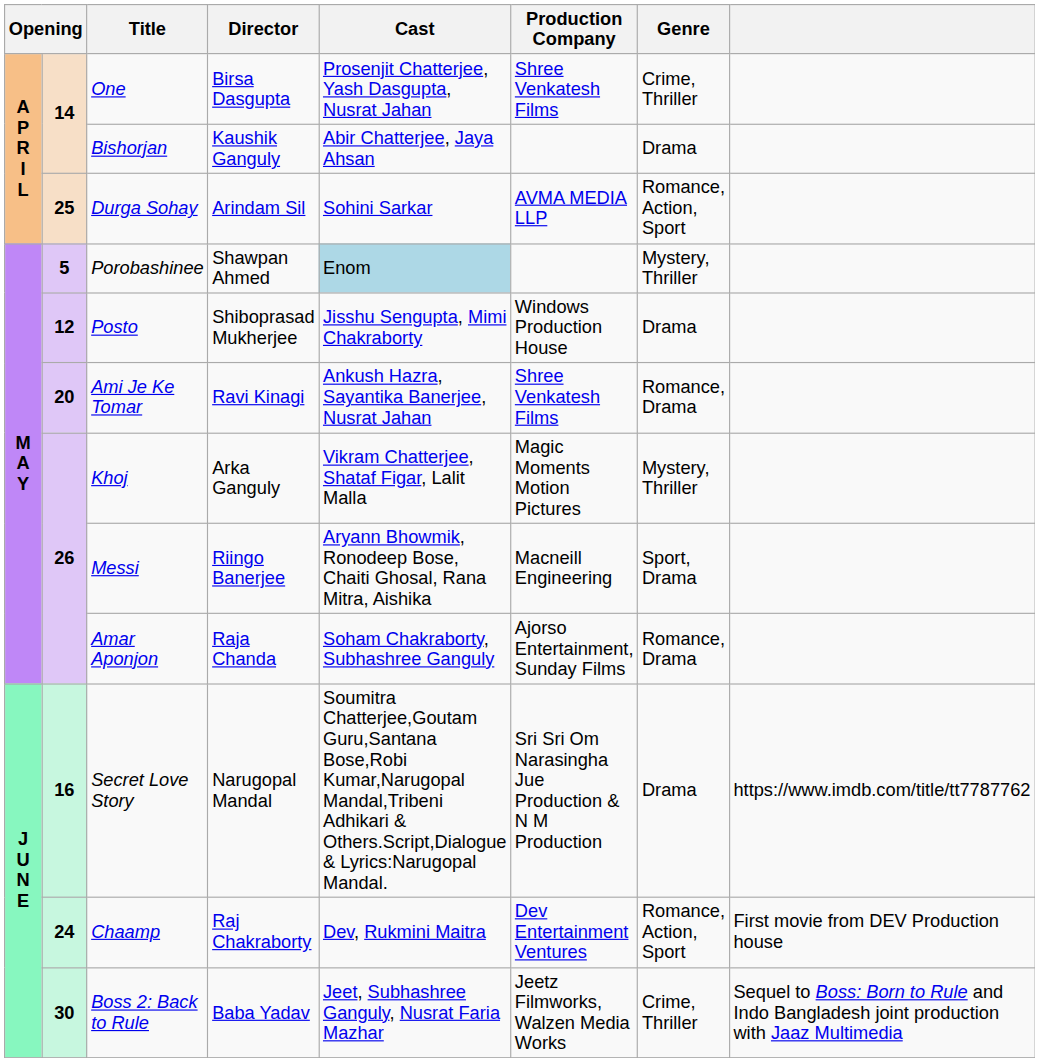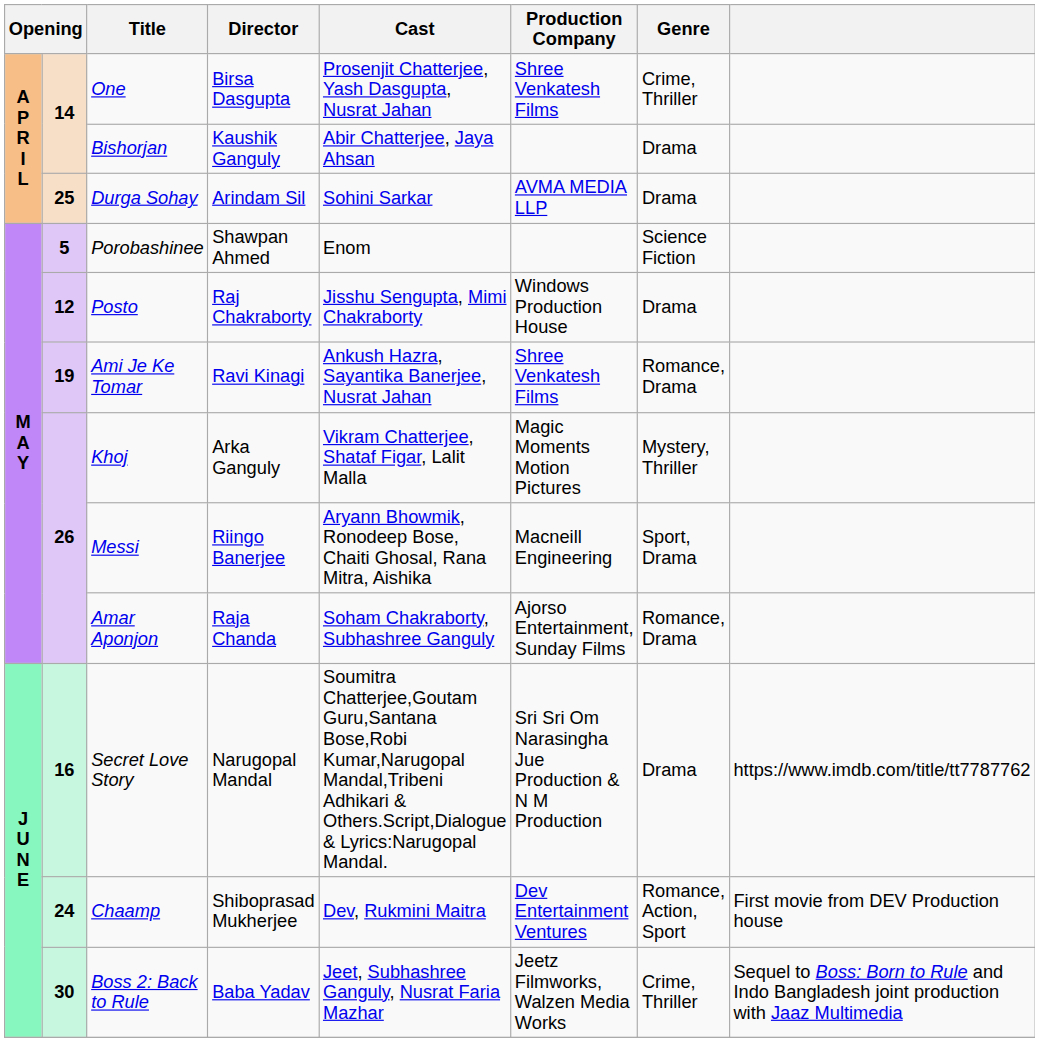Durga Sohay | Genre: Romance, Action, Sport -> Drama
Porobashinee | Cast: lightblue background -> no background
Porobashinee | Genre: Mystery, Thriller -> Science Fiction
Posto | Director: Shiboprasad Mukherjee -> Raj Chakraborty
Ami Je Ke Tomar | column 2: 20 -> 19
Chaamp | Director: Raj Chakraborty -> Shiboprasad Mukherjee
